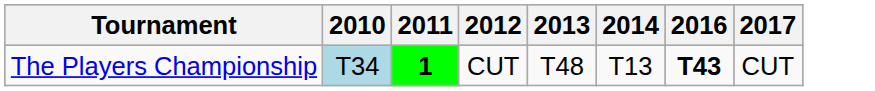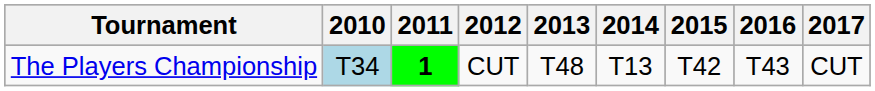+ column: 2015 | T42
The Players Championship | 2016: bold -> normal
